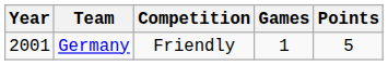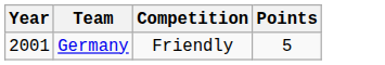- column: Games | 1
